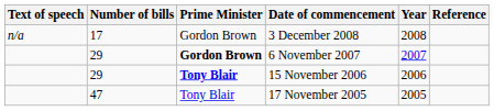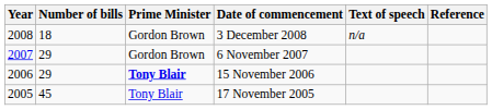columns swapped: Year <-> Text of speech
3 December 2008 | Number of bills: 17 -> 18
6 November 2007 | Prime Minister: bold -> normal
17 November 2005 | Number of bills: 47 -> 45
